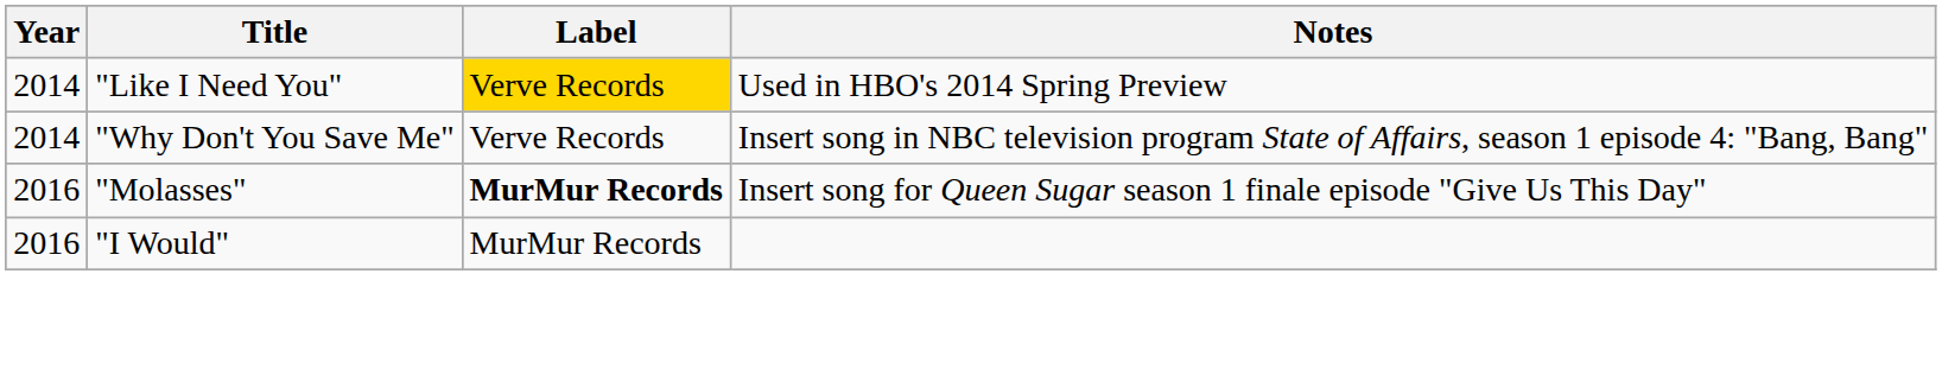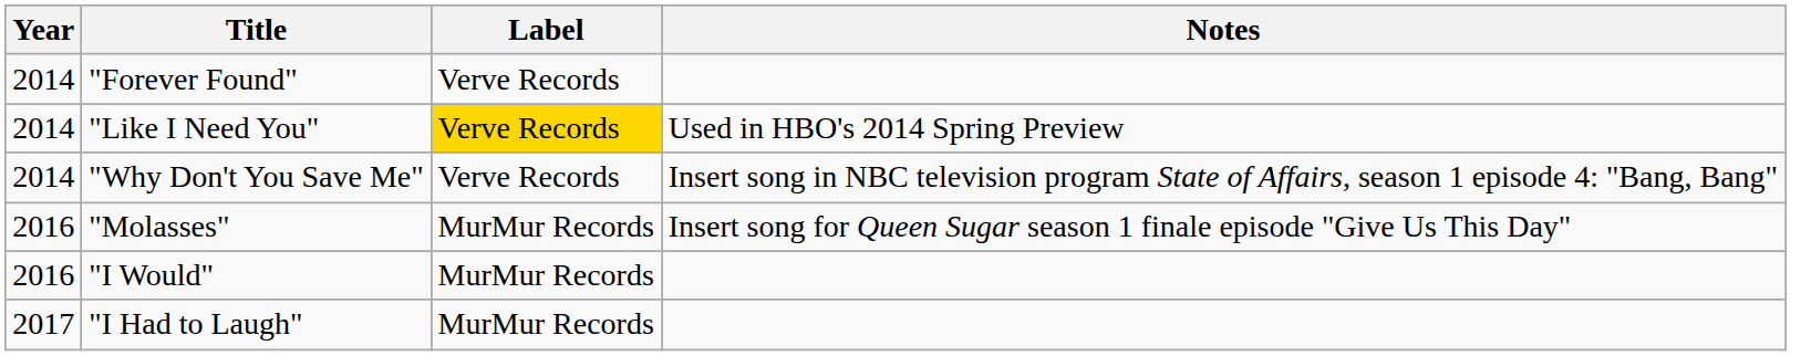+ row: 2014 | "Forever Found" | Verve Records
"Molasses" | Label: bold -> normal
+ row: 2017 | "I Had to Laugh" | MurMur Records
